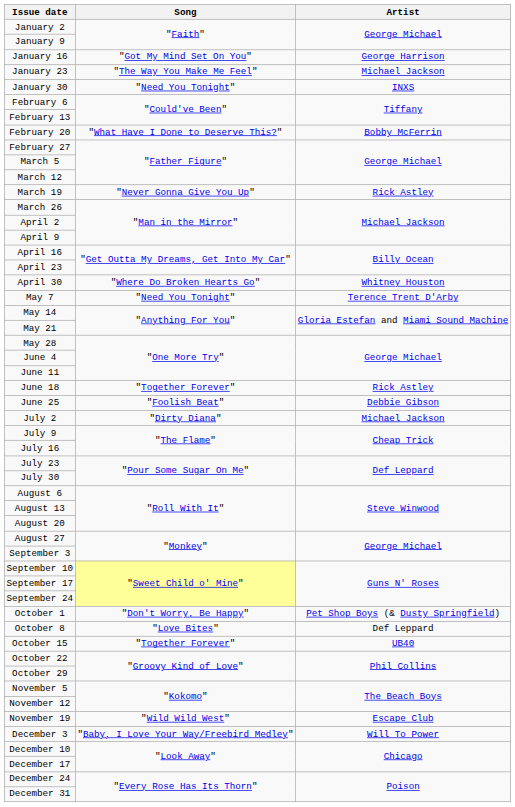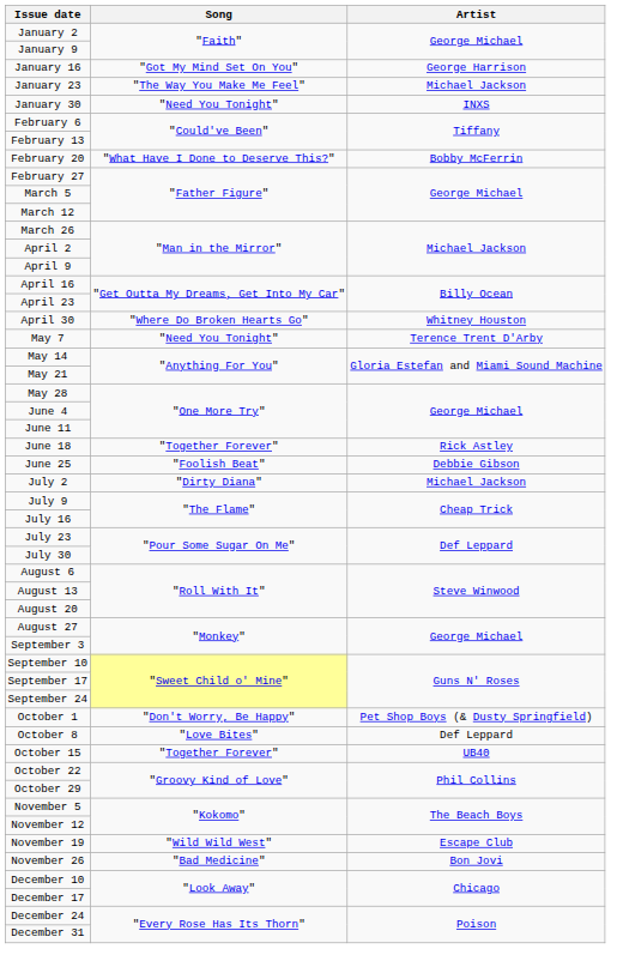- row: March 19 | "Never Gonna Give You Up" | Rick Astley
+ row: November 26 | "Bad Medicine" | Bon Jovi
- row: December 3 | "Baby, I Love Your Way/Freebird Medley" | Will To Power
